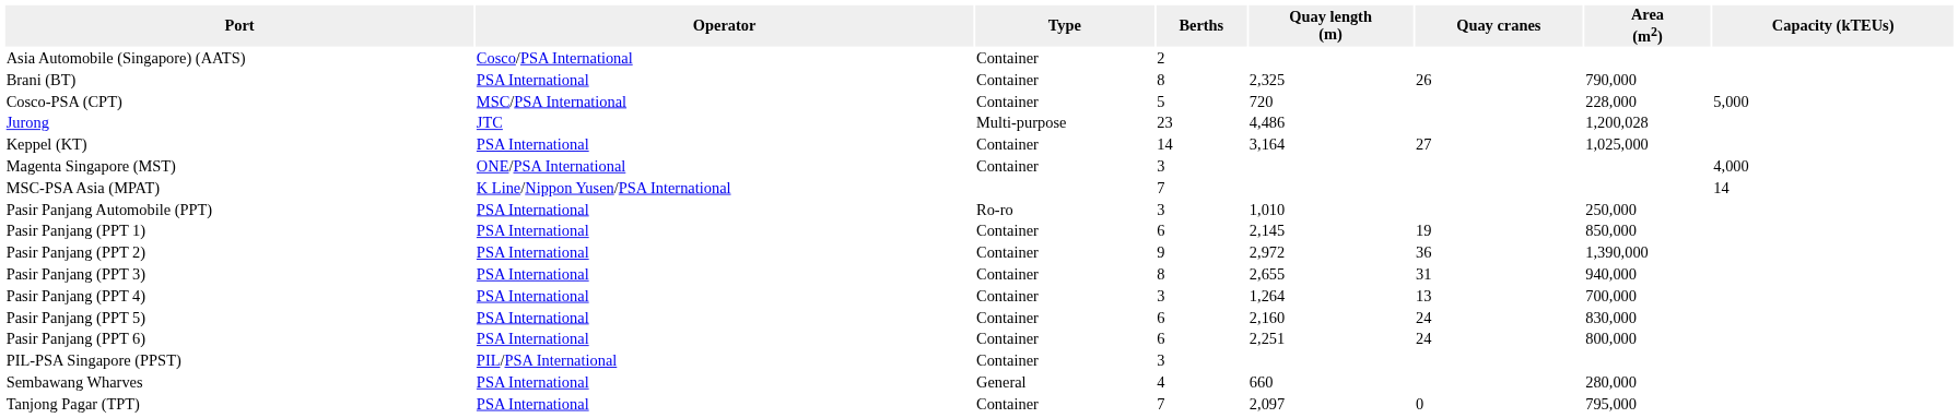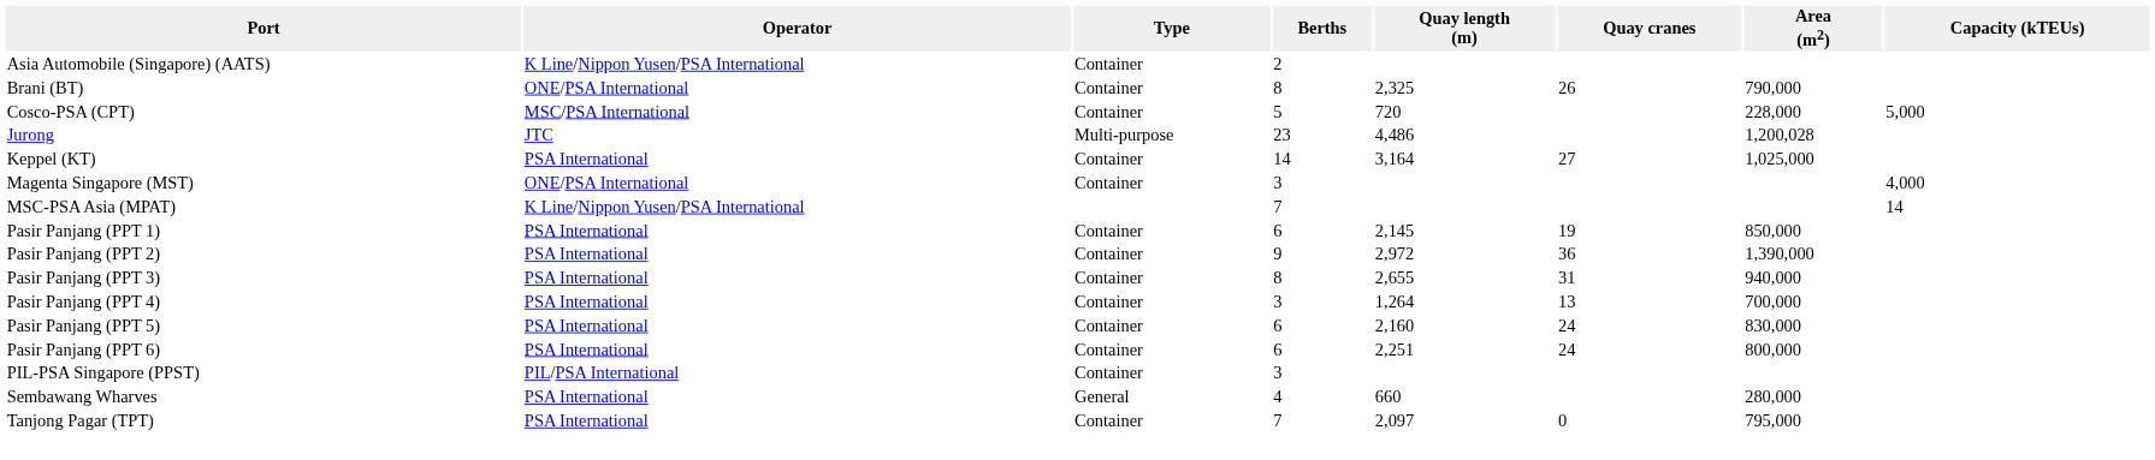Asia Automobile (Singapore) (AATS) | Operator: Cosco/PSA International -> K Line/Nippon Yusen/PSA International
Brani (BT) | Operator: PSA International -> ONE/PSA International
- row: Pasir Panjang Automobile (PPT) | PSA International | Ro-ro | 3 | 1,010 | 250,000
